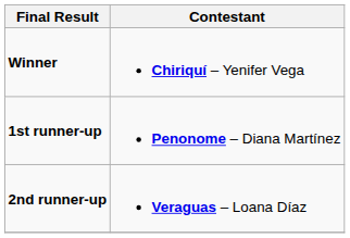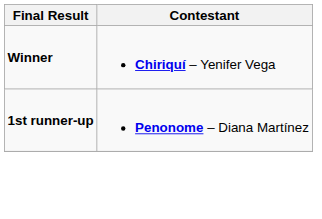- row: 2nd runner-up | Veraguas – Loana Díaz
